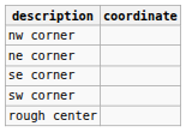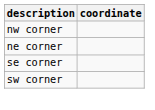- row: rough center
